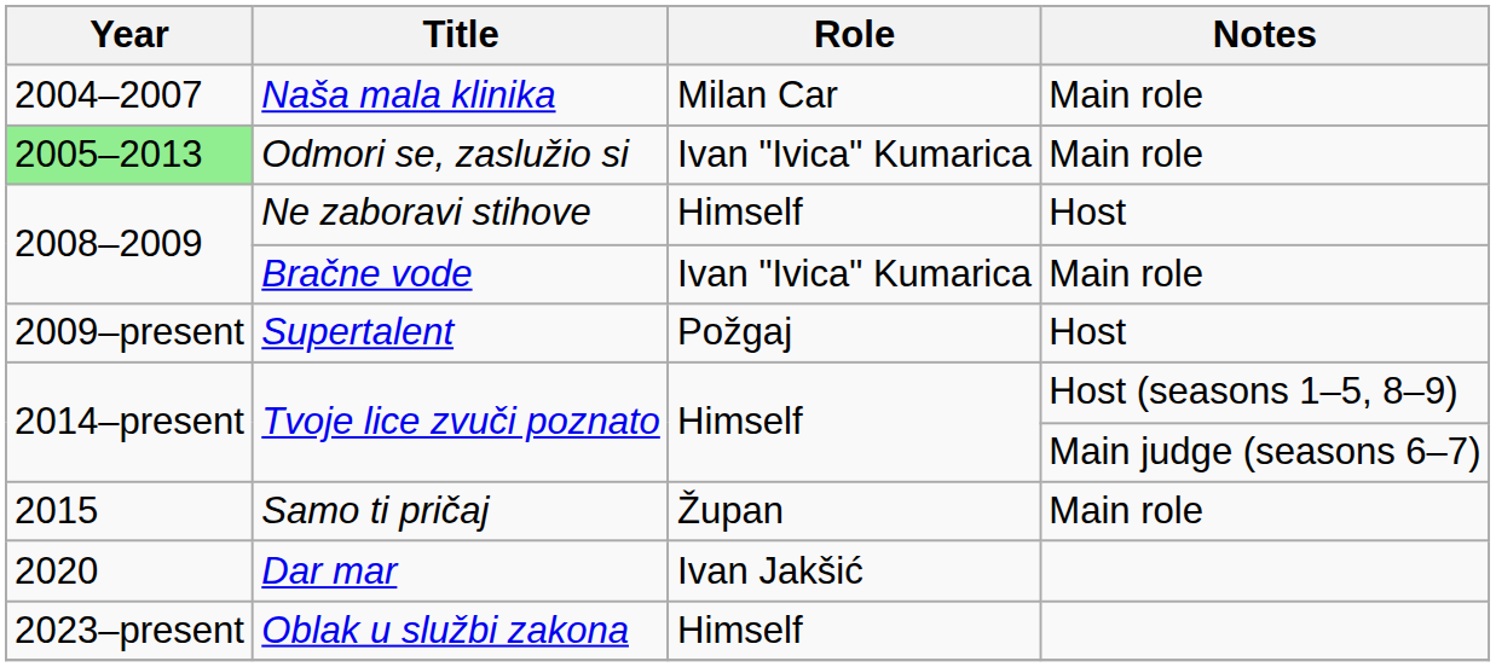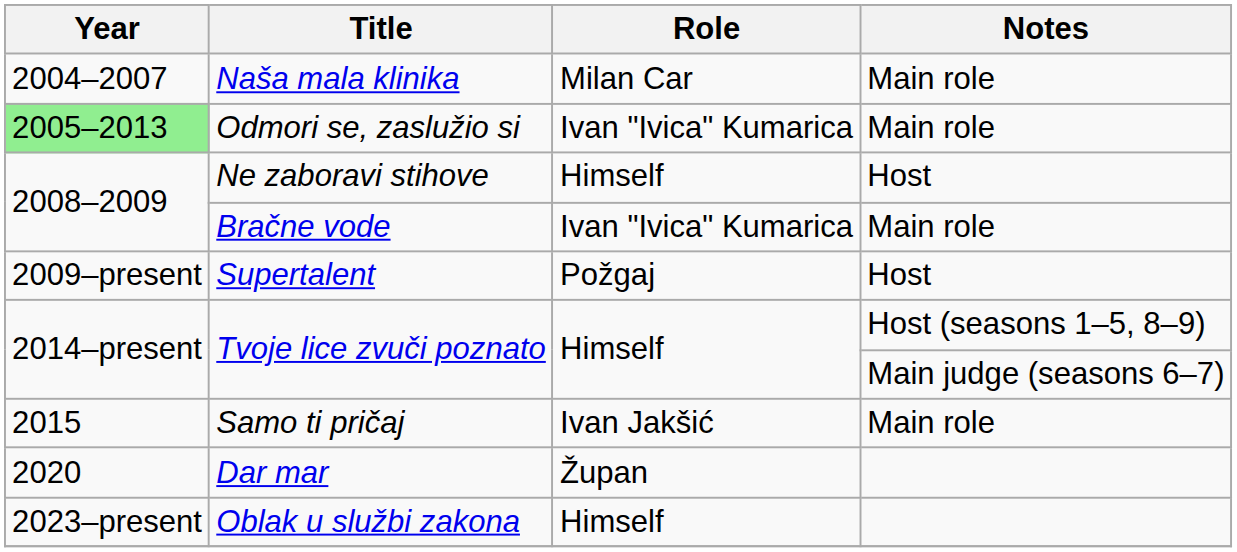Samo ti pričaj | Role: Župan -> Ivan Jakšić
Dar mar | Role: Ivan Jakšić -> Župan
